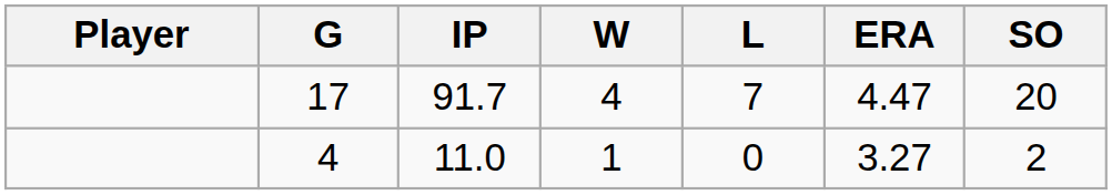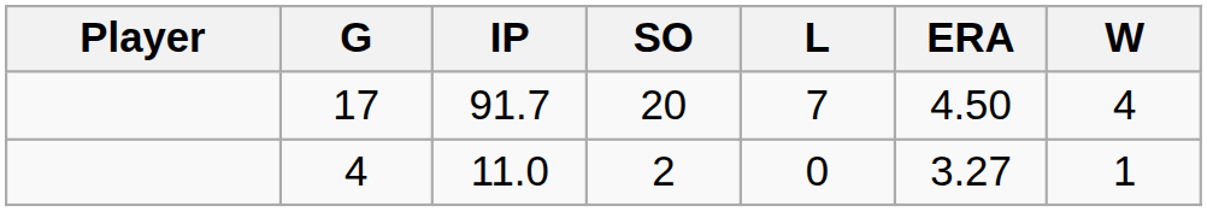columns swapped: W <-> SO
17 | ERA: 4.47 -> 4.50
